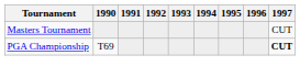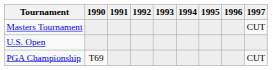+ row: U.S. Open
PGA Championship | 1997: bold -> normal
